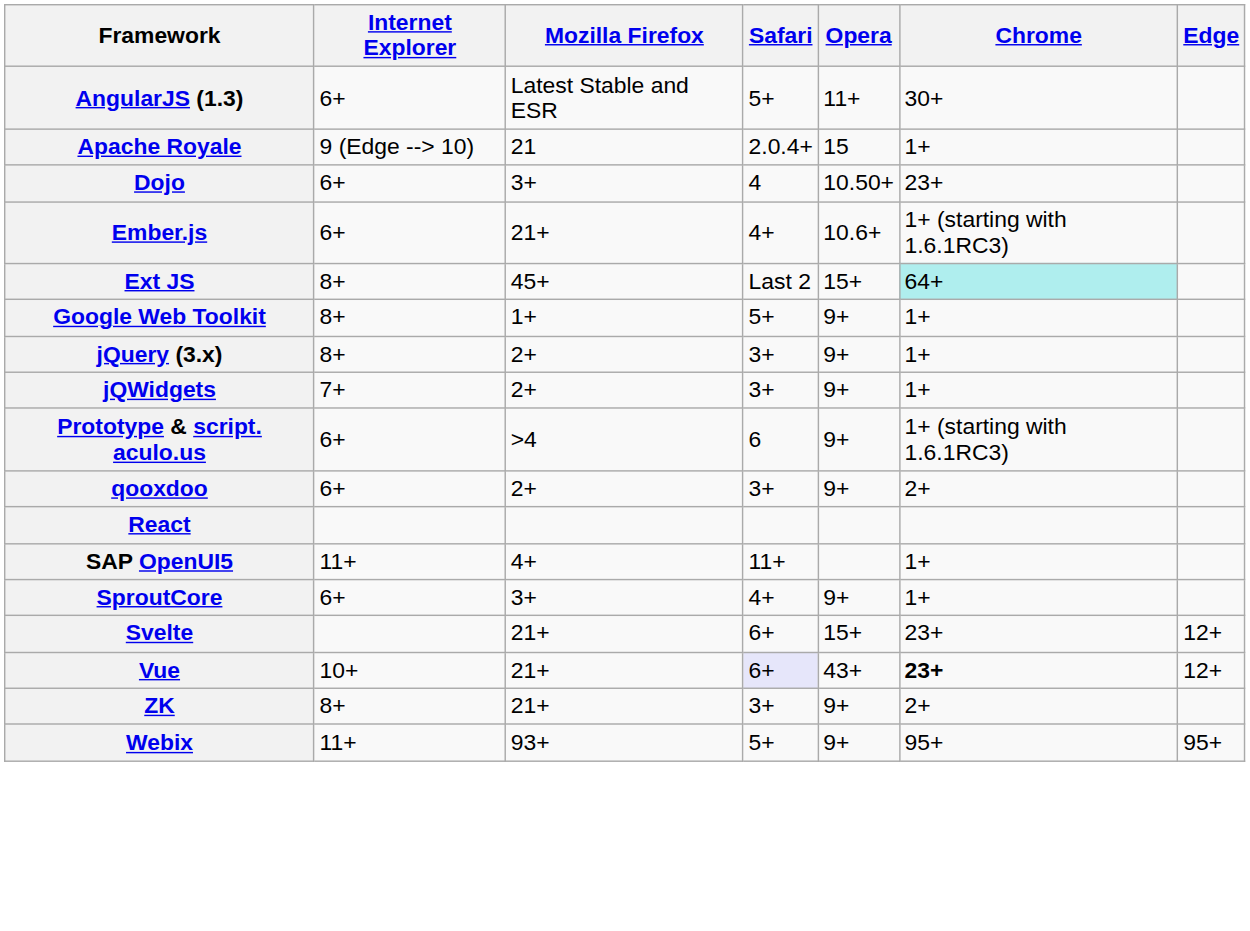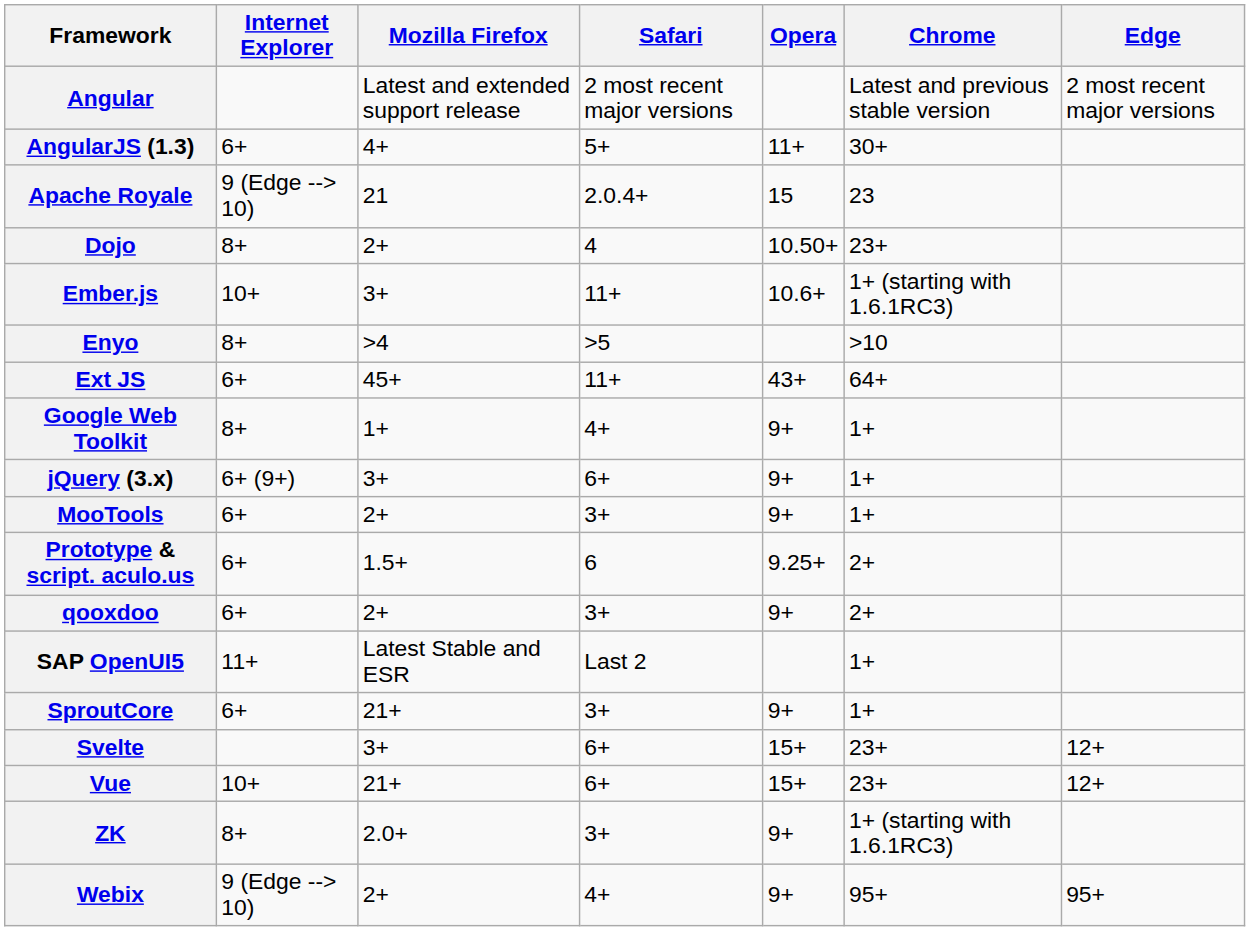+ row: Angular | Latest and extended support release | 2 most recent major versions | Latest and previous stable version | 2 most recent major versions
AngularJS (1.3) | Mozilla Firefox: Latest Stable and ESR -> 4+
Apache Royale | Chrome: 1+ -> 23
Dojo | Internet Explorer: 6+ -> 8+
Dojo | Mozilla Firefox: 3+ -> 2+
Ember.js | Internet Explorer: 6+ -> 10+
Ember.js | Mozilla Firefox: 21+ -> 3+
Ember.js | Safari: 4+ -> 11+
+ row: Enyo | 8+ | >4 | >5 | >10
Ext JS | Internet Explorer: 8+ -> 6+
Ext JS | Safari: Last 2 -> 11+
Ext JS | Opera: 15+ -> 43+
Ext JS | Chrome: paleturquoise background -> no background
Google Web Toolkit | Safari: 5+ -> 4+
jQuery (3.x) | Internet Explorer: 8+ -> 6+ (9+)
jQuery (3.x) | Mozilla Firefox: 2+ -> 3+
jQuery (3.x) | Safari: 3+ -> 6+
- row: jQWidgets | 7+ | 2+ | 3+ | 9+ | 1+
+ row: MooTools | 6+ | 2+ | 3+ | 9+ | 1+
Prototype & script. aculo.us | Mozilla Firefox: >4 -> 1.5+
Prototype & script. aculo.us | Opera: 9+ -> 9.25+
Prototype & script. aculo.us | Chrome: 1+ (starting with 1.6.1RC3) -> 2+
- row: React
SAP OpenUI5 | Mozilla Firefox: 4+ -> Latest Stable and ESR
SAP OpenUI5 | Safari: 11+ -> Last 2
SproutCore | Mozilla Firefox: 3+ -> 21+
SproutCore | Safari: 4+ -> 3+
Svelte | Mozilla Firefox: 21+ -> 3+
Vue | Safari: lavender background -> no background
Vue | Opera: 43+ -> 15+
Vue | Chrome: bold -> normal
ZK | Mozilla Firefox: 21+ -> 2.0+
ZK | Chrome: 2+ -> 1+ (starting with 1.6.1RC3)
Webix | Internet Explorer: 11+ -> 9 (Edge --> 10)
Webix | Mozilla Firefox: 93+ -> 2+
Webix | Safari: 5+ -> 4+
